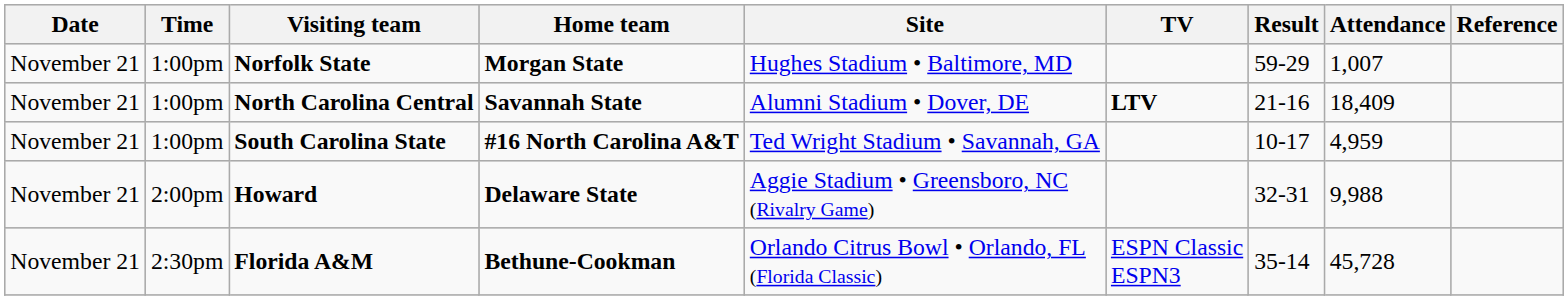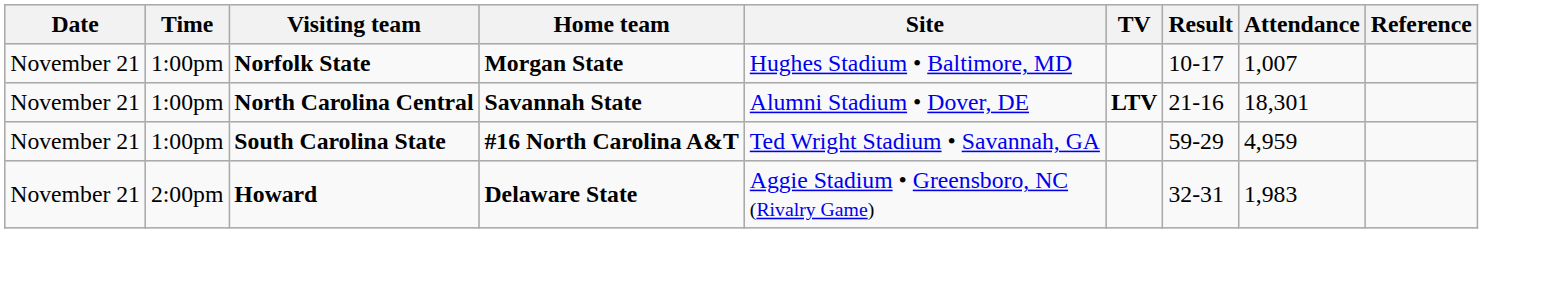Norfolk State | Result: 59-29 -> 10-17
North Carolina Central | Attendance: 18,409 -> 18,301
South Carolina State | Result: 10-17 -> 59-29
Howard | Attendance: 9,988 -> 1,983
- row: November 21 | 2:30pm | Florida A&M | Bethune-Cookman | Orlando Citrus Bowl • Orlando, FL (Florida Classic) | ESPN Classic ESPN3 | 35-14 | 45,728
